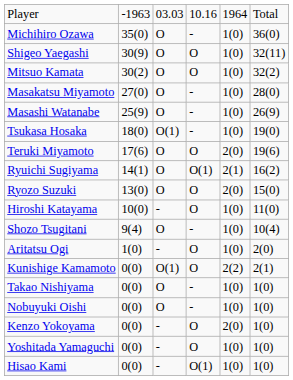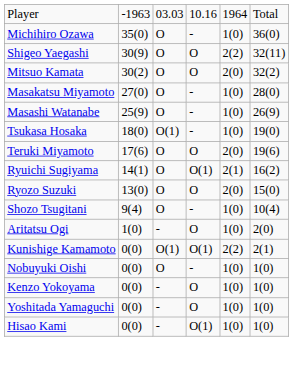Shigeo Yaegashi | column 5: 1(0) -> 2(2)
Mitsuo Kamata | column 5: 1(0) -> 2(0)
- row: Hiroshi Katayama | 10(0) | - | O | 1(0) | 11(0)
Kunishige Kamamoto | column 4: O -> O(1)
- row: Takao Nishiyama | 0(0) | O | - | 1(0) | 1(0)
Kenzo Yokoyama | column 5: 2(0) -> 1(0)
